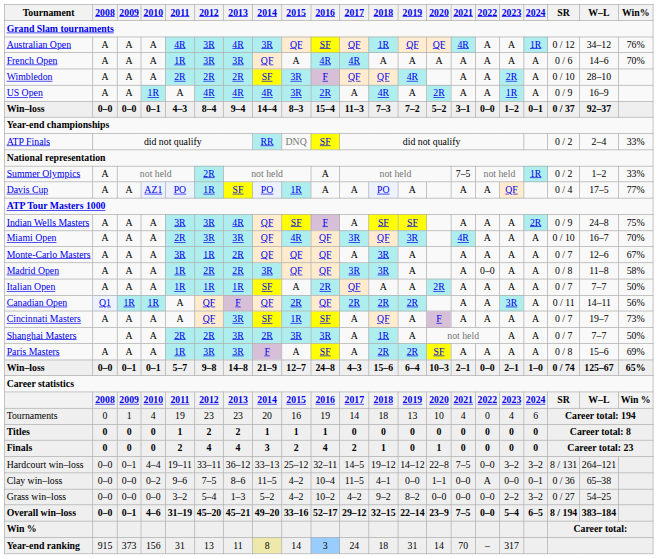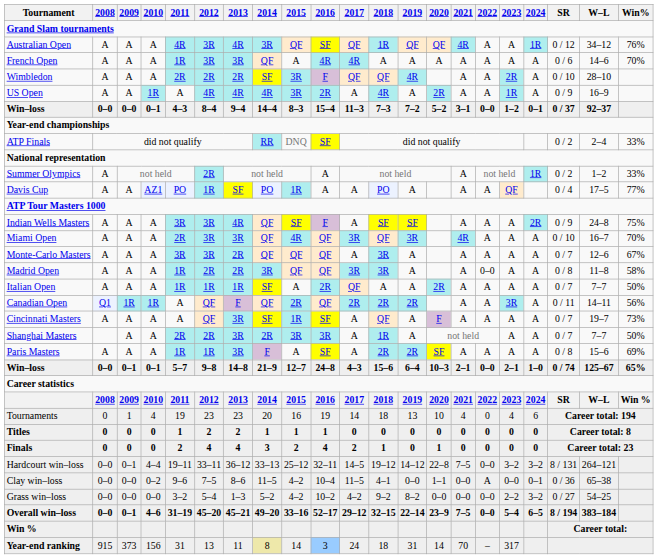Summer Olympics | 2021: 7–5 -> A
Monte-Carlo Masters | 2012: 1R -> 3R
Paris Masters | 2012: 3R -> 1R
